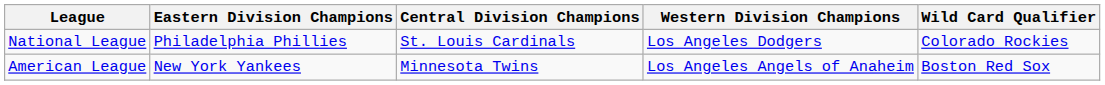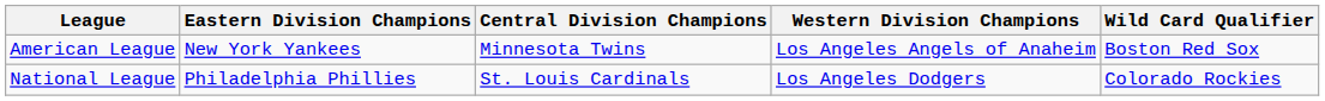rows swapped: American League <-> National League
